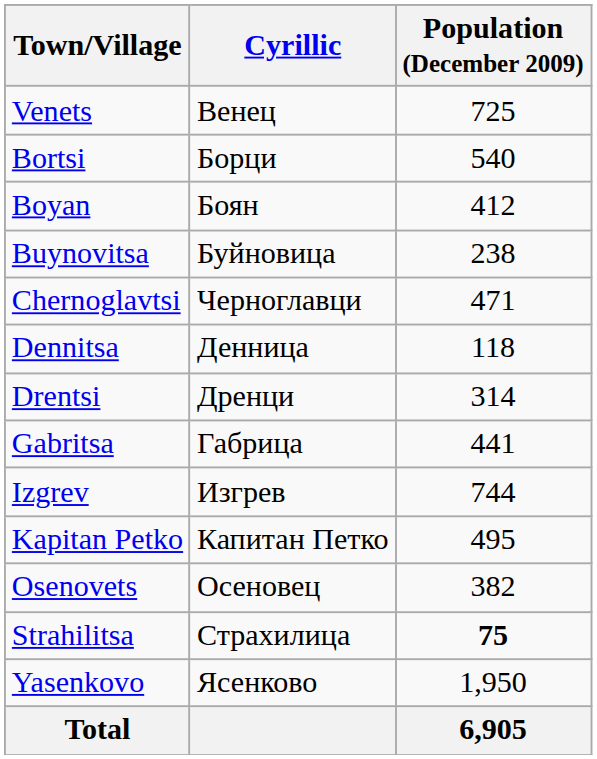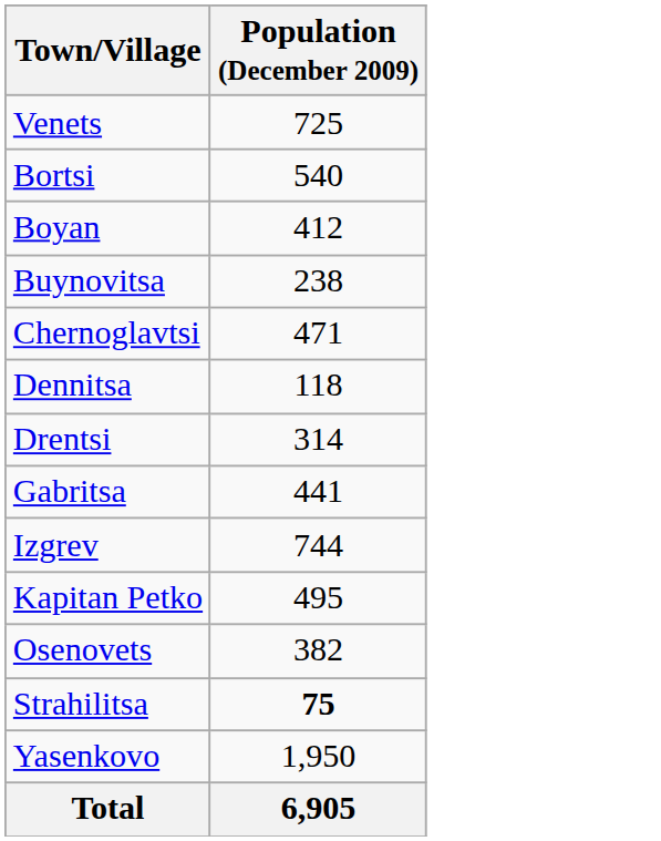- column: Cyrillic | Венец | Борци | Боян | Буйновица | Черноглавци | Денница | Дренци | Габрица | Изгрев | Капитан Петко | Осеновец | Страхилица | Ясенково
